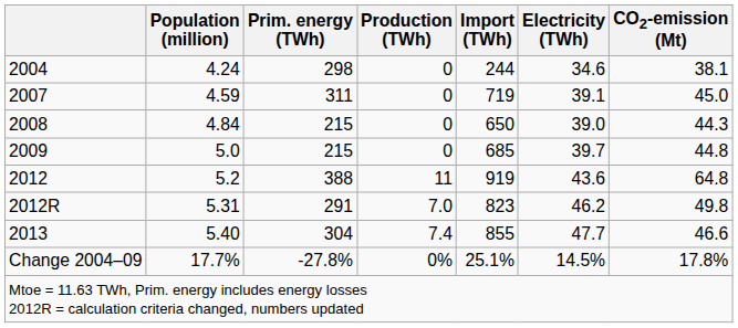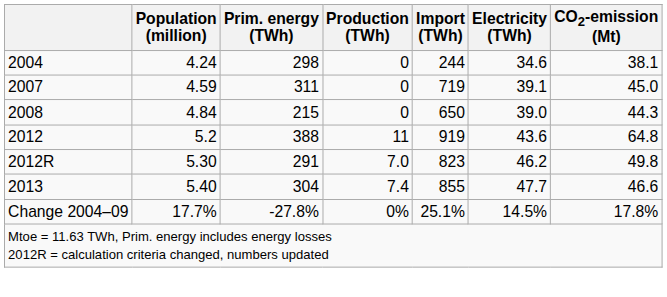- row: 2009 | 5.0 | 215 | 0 | 685 | 39.7 | 44.8
2012R | Population (million): 5.31 -> 5.30
